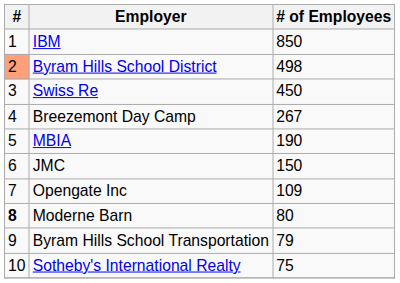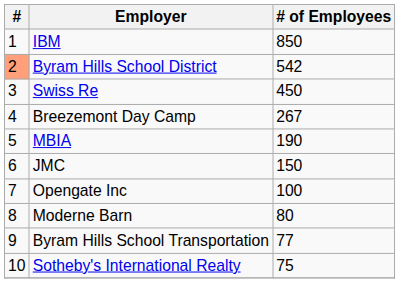Byram Hills School District | # of Employees: 498 -> 542
Opengate Inc | # of Employees: 109 -> 100
Moderne Barn | #: bold -> normal
Byram Hills School Transportation | # of Employees: 79 -> 77
